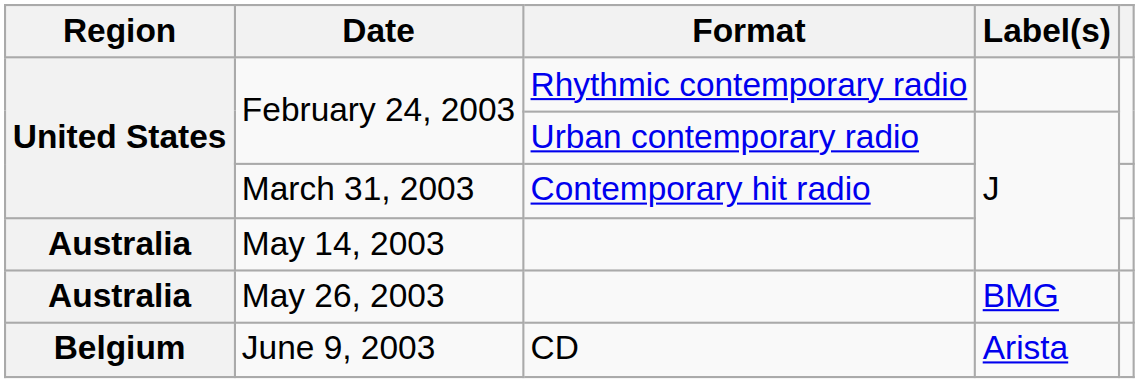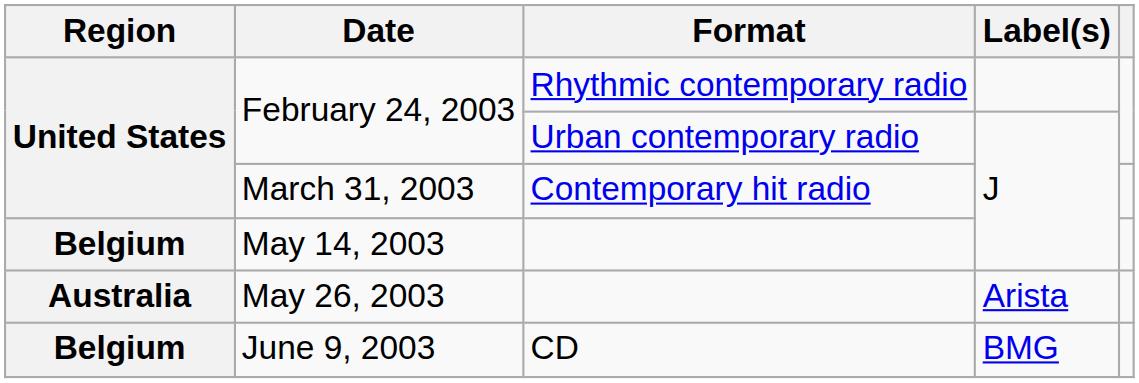May 14, 2003 | Region: Australia -> Belgium
May 26, 2003 | Label(s): BMG -> Arista
June 9, 2003 | Label(s): Arista -> BMG
